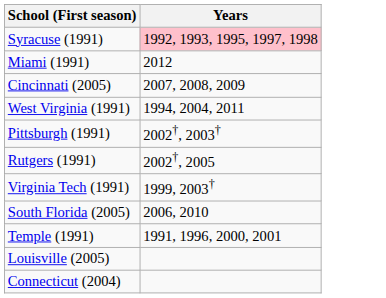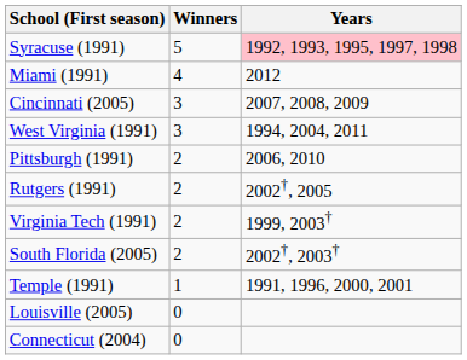+ column: Winners | 5 | 4 | 3 | 3 | 2 | 2 | 2 | 2 | 1 | 0 | 0
Pittsburgh (1991) | Years: 2002†, 2003† -> 2006, 2010
South Florida (2005) | Years: 2006, 2010 -> 2002†, 2003†
